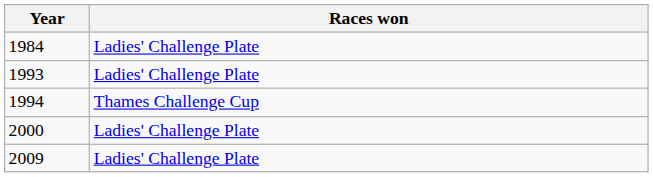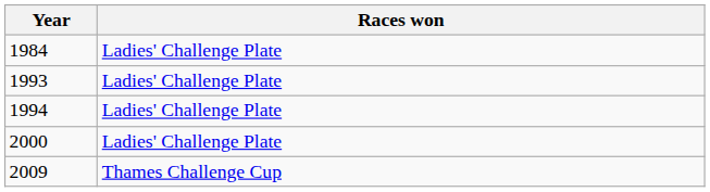1994 | Races won: Thames Challenge Cup -> Ladies' Challenge Plate
2009 | Races won: Ladies' Challenge Plate -> Thames Challenge Cup
